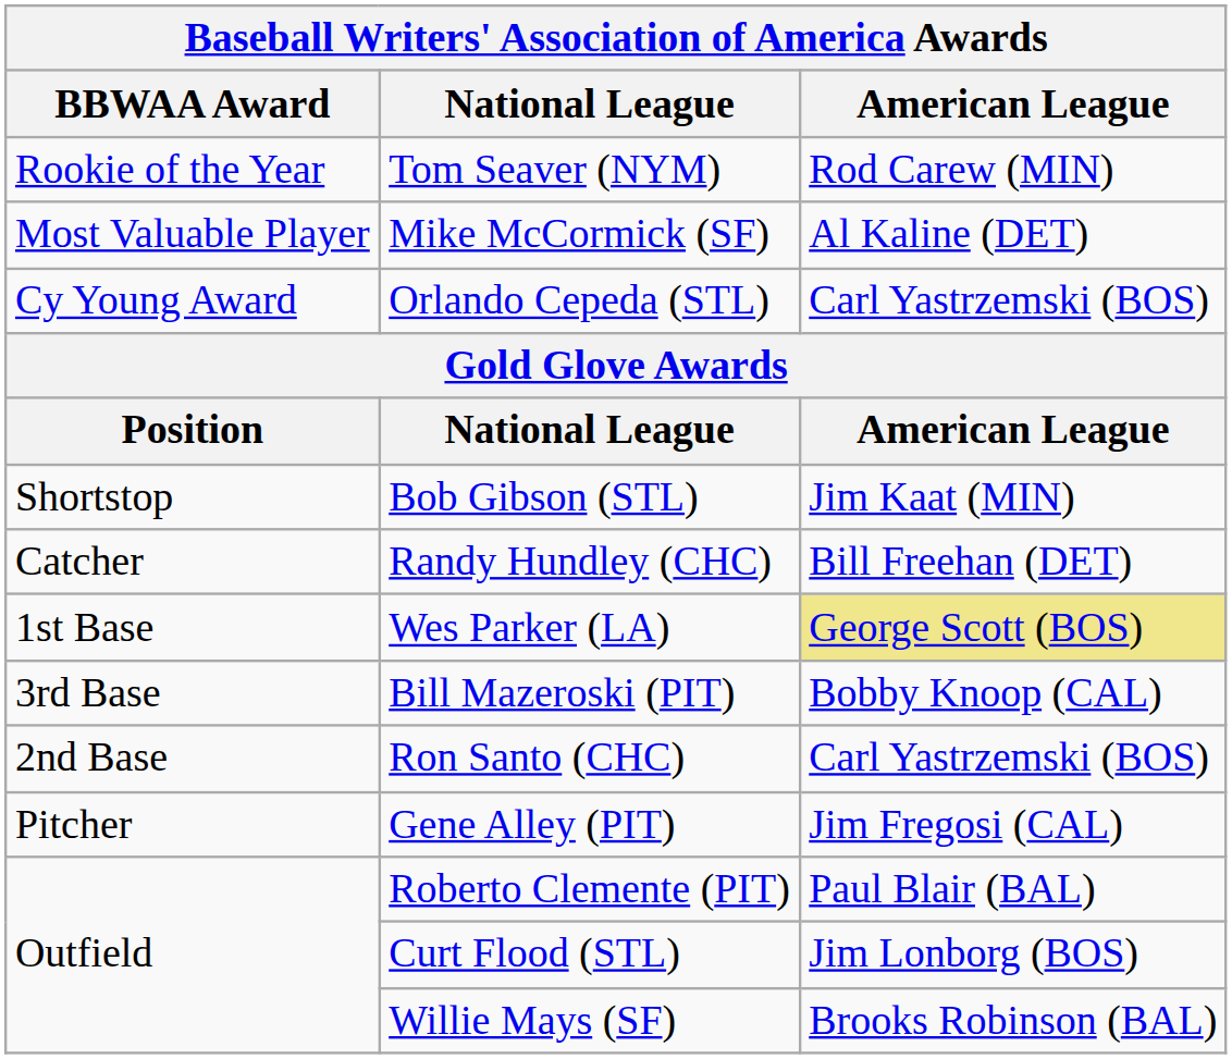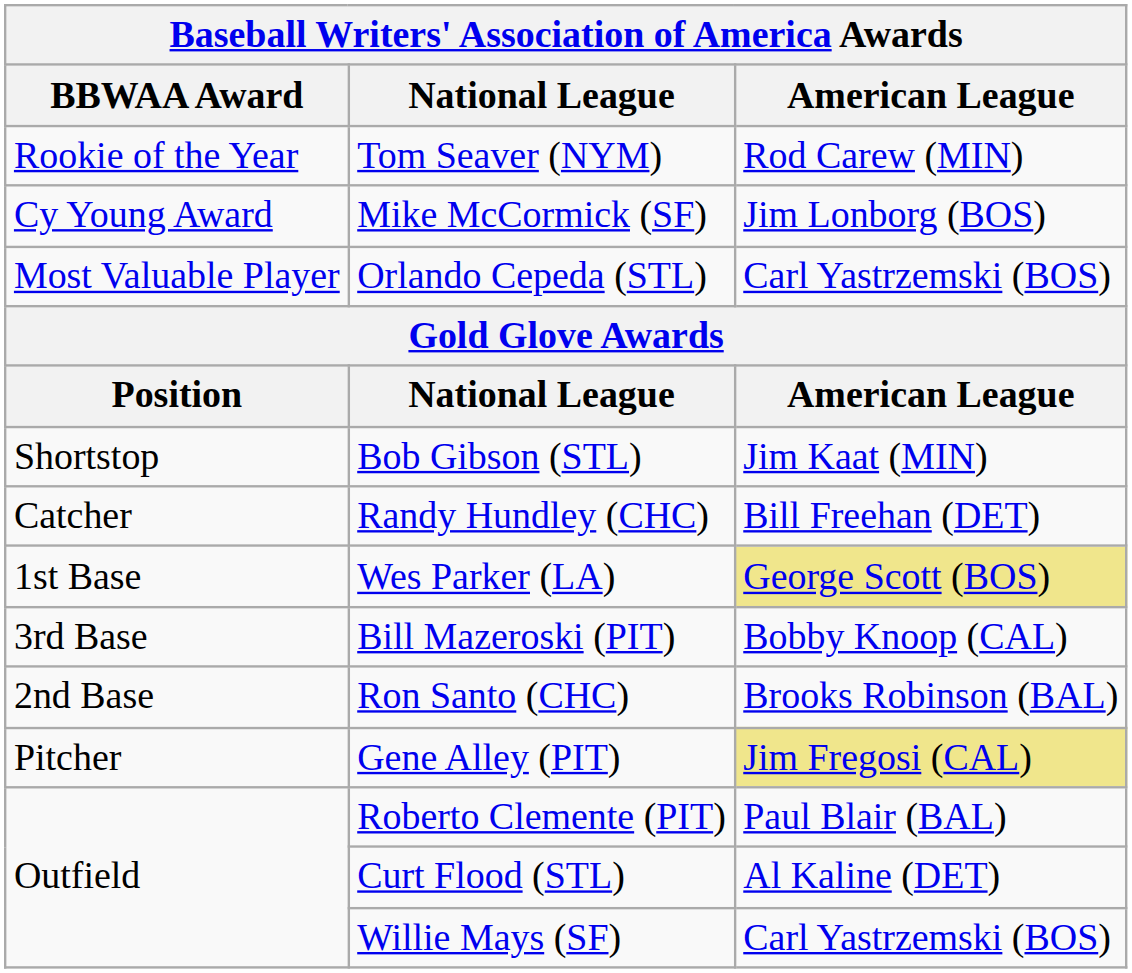Mike McCormick (SF) | BBWAA Award: Most Valuable Player -> Cy Young Award
Mike McCormick (SF) | American League: Al Kaline (DET) -> Jim Lonborg (BOS)
Orlando Cepeda (STL) | BBWAA Award: Cy Young Award -> Most Valuable Player
Ron Santo (CHC) | American League: Carl Yastrzemski (BOS) -> Brooks Robinson (BAL)
Gene Alley (PIT) | American League: no background -> khaki background
Curt Flood (STL) | American League: Jim Lonborg (BOS) -> Al Kaline (DET)
Willie Mays (SF) | American League: Brooks Robinson (BAL) -> Carl Yastrzemski (BOS)
